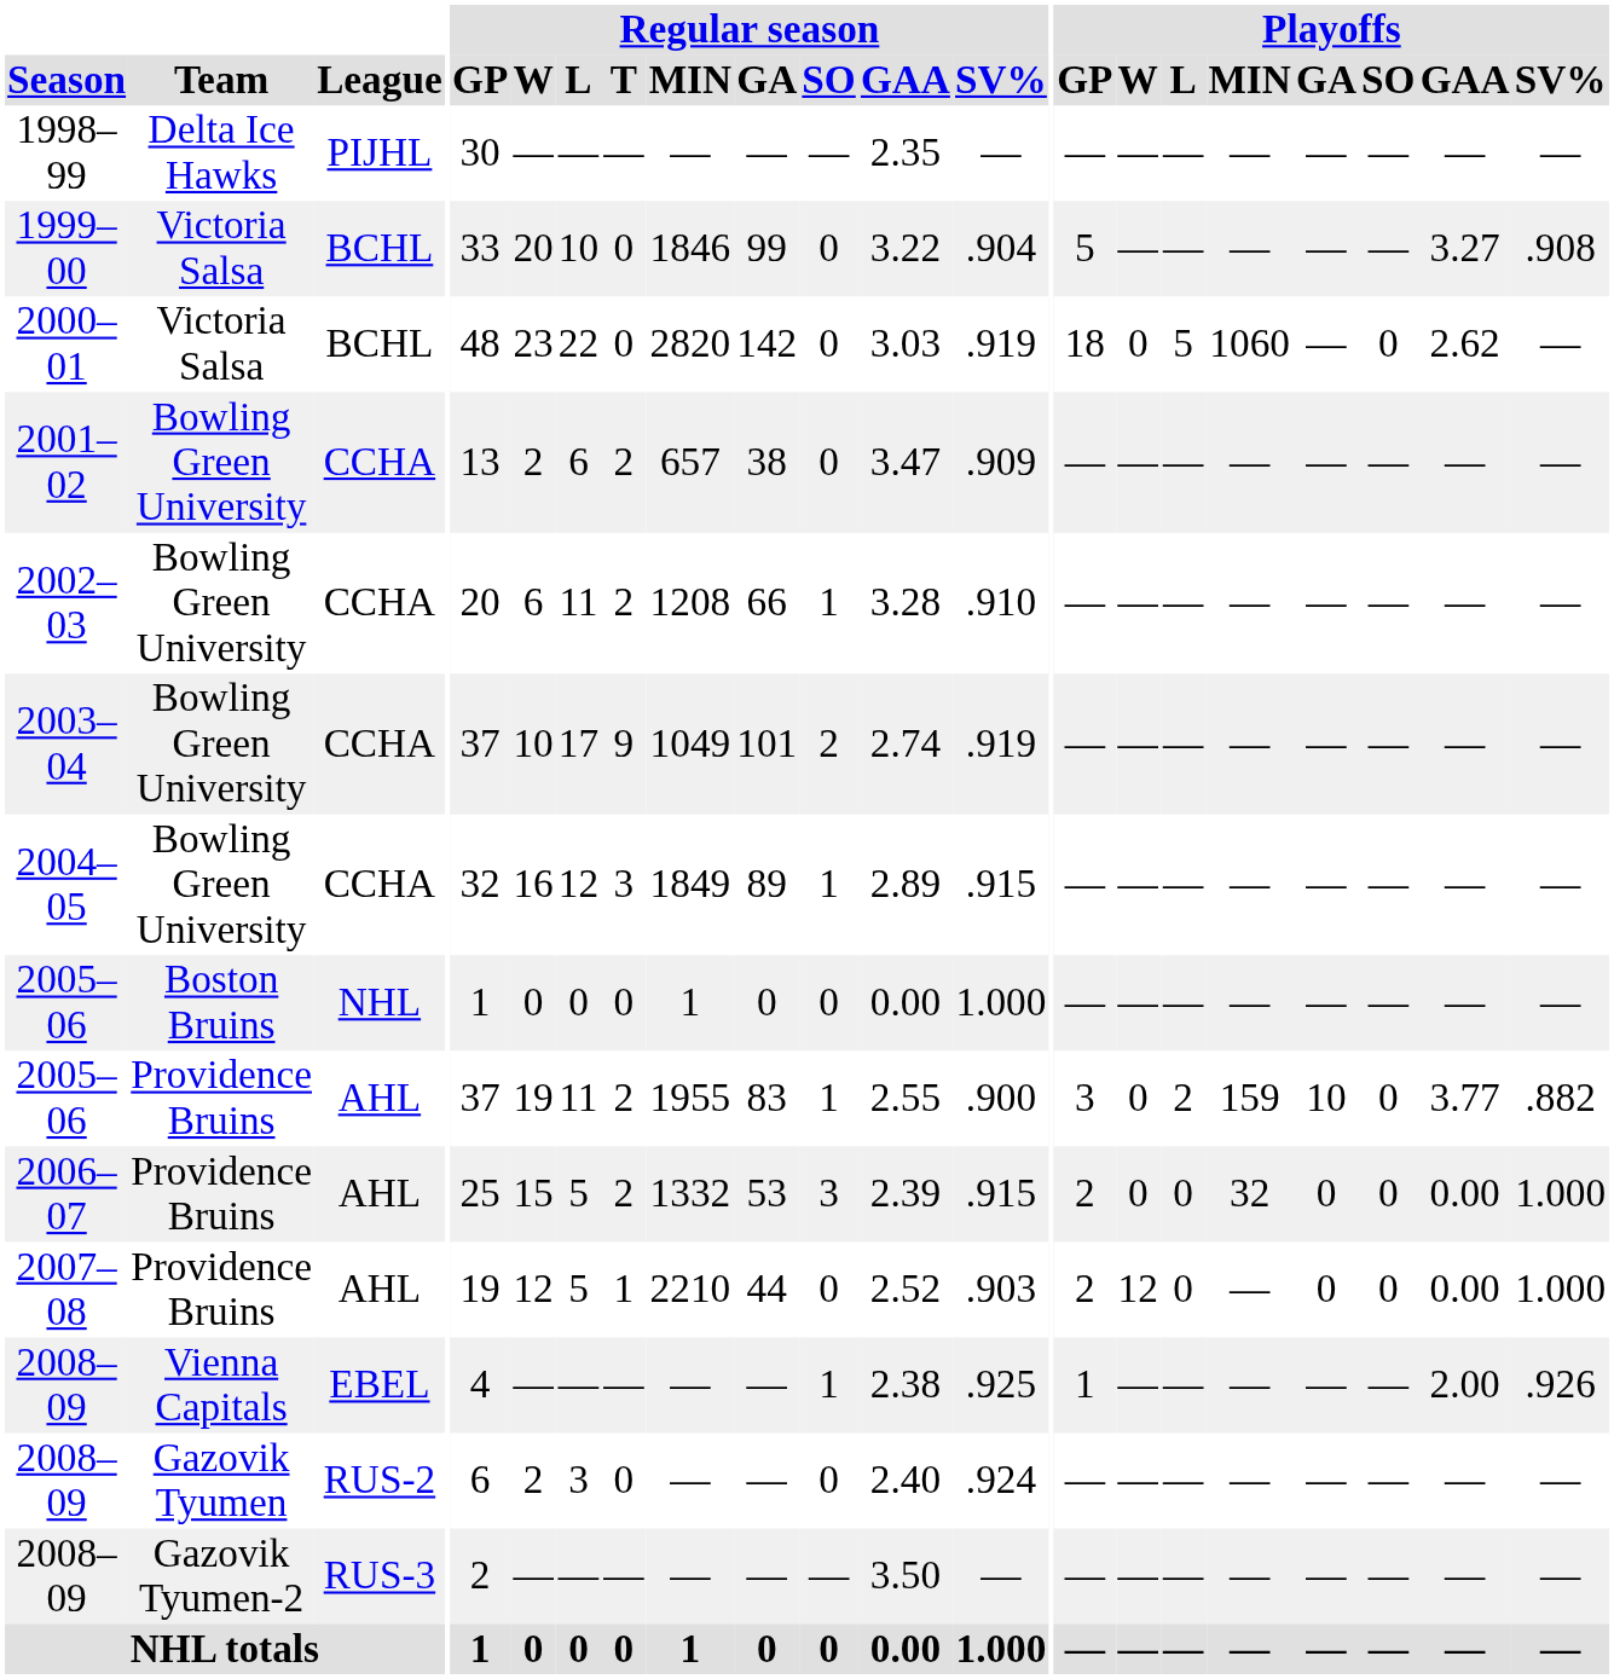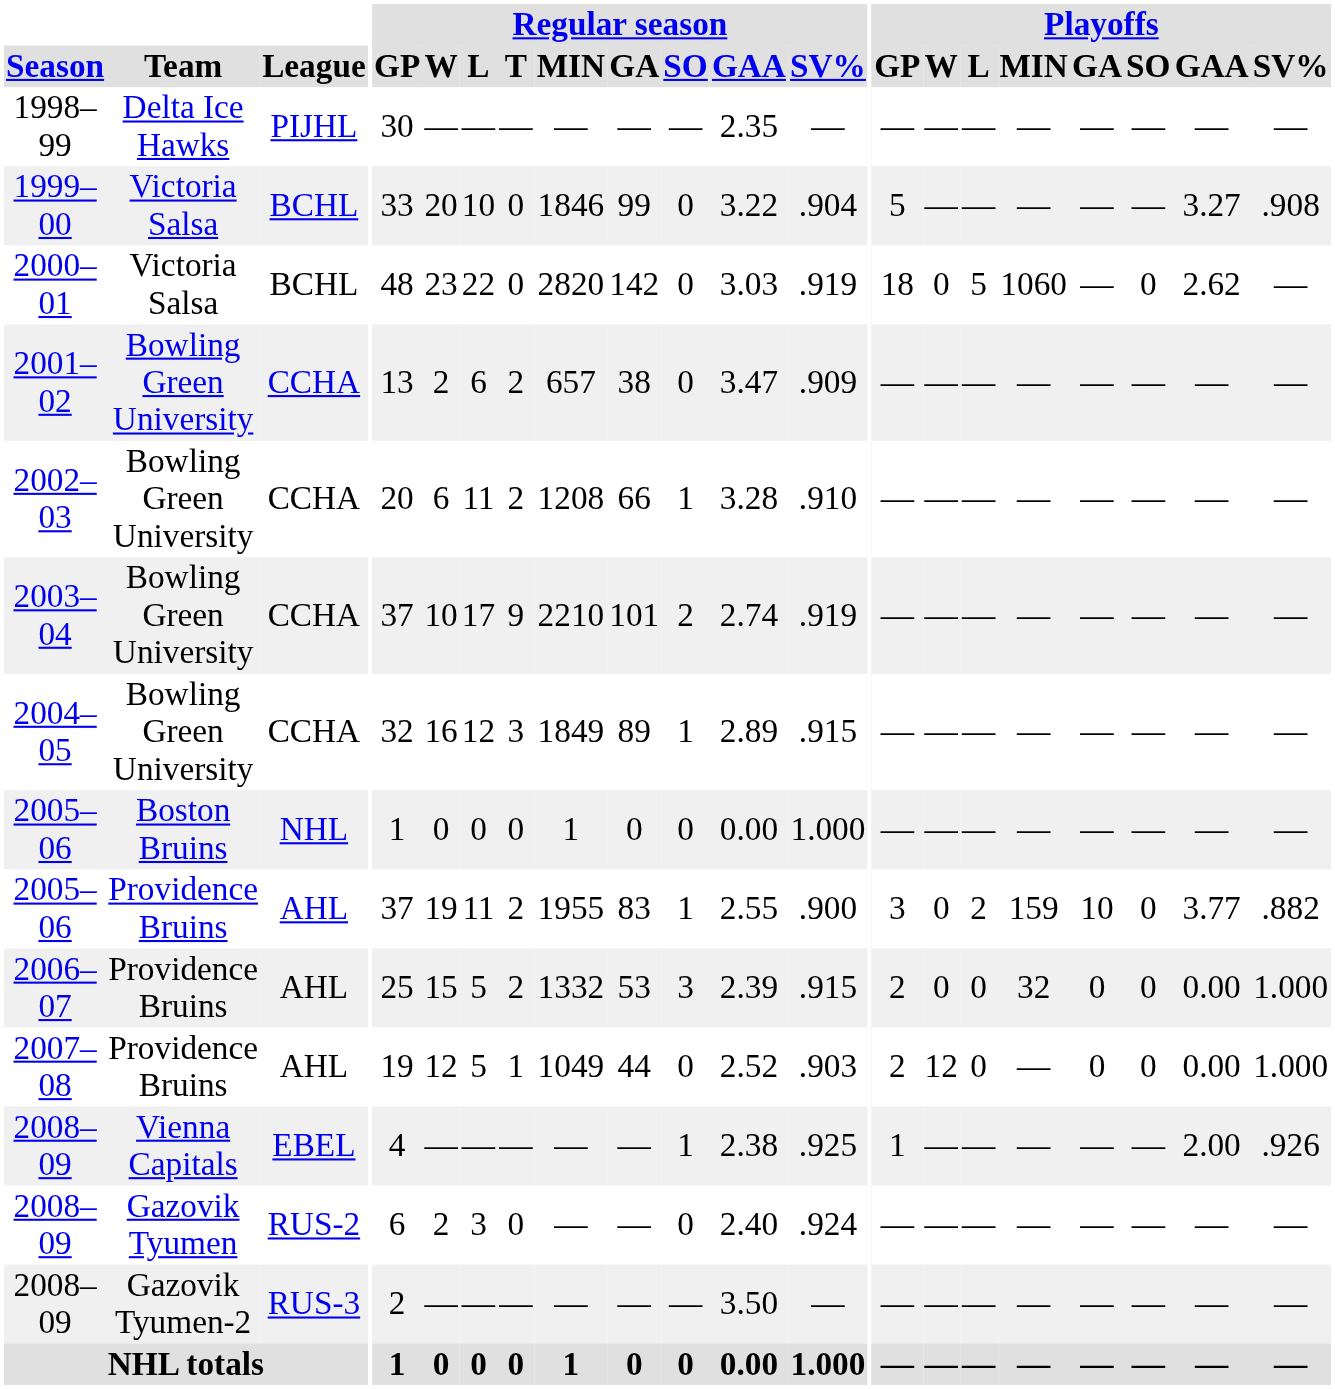2003–04 | Regular season / MIN: 1049 -> 2210
2007–08 | Regular season / MIN: 2210 -> 1049
